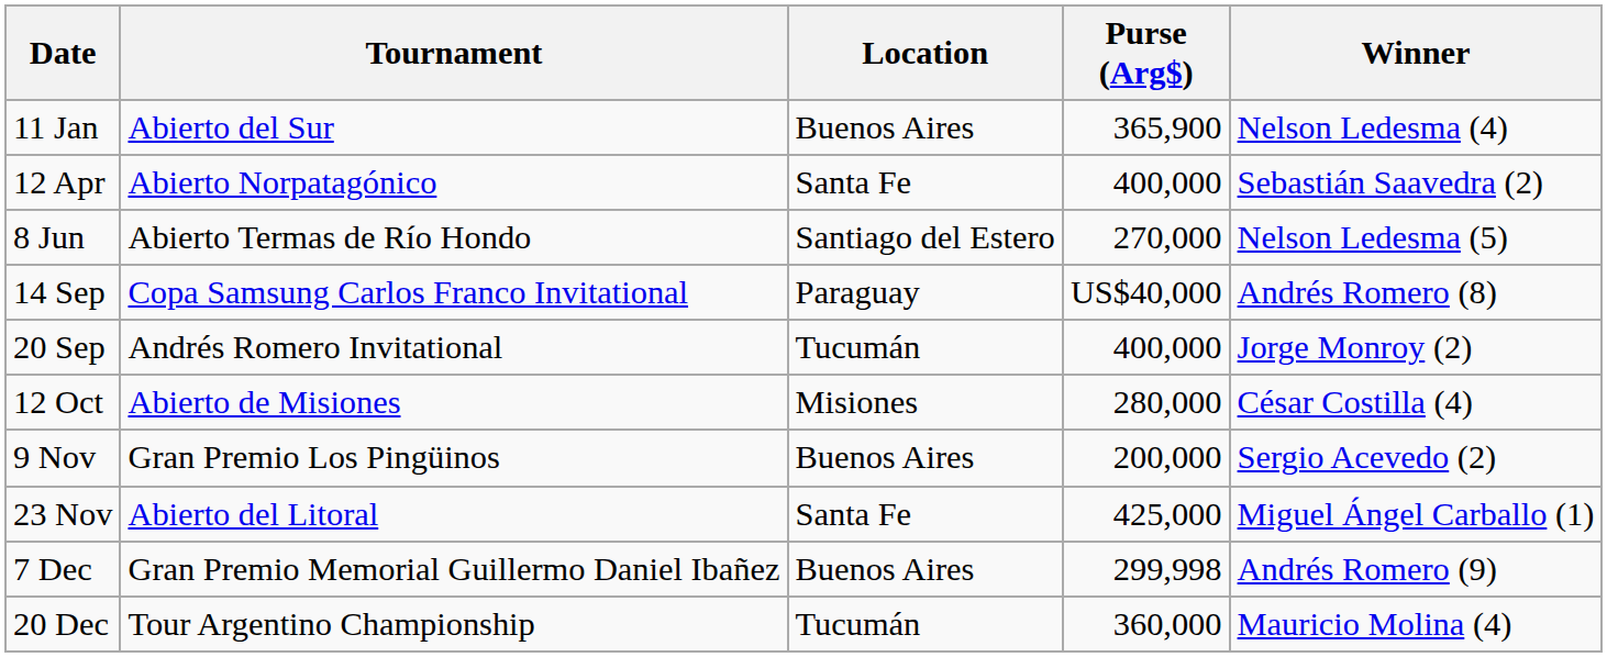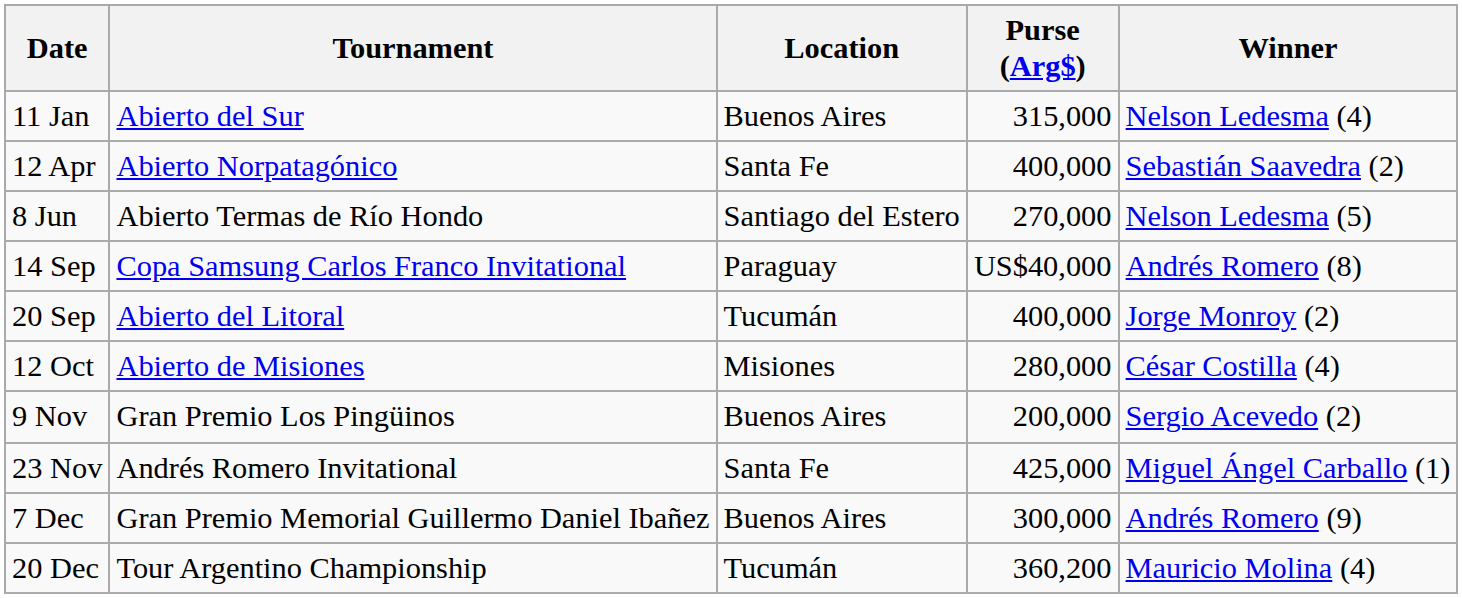11 Jan | Purse (Arg$): 365,900 -> 315,000
20 Sep | Tournament: Andrés Romero Invitational -> Abierto del Litoral
23 Nov | Tournament: Abierto del Litoral -> Andrés Romero Invitational
7 Dec | Purse (Arg$): 299,998 -> 300,000
20 Dec | Purse (Arg$): 360,000 -> 360,200
